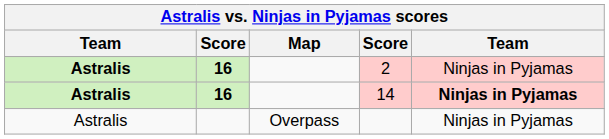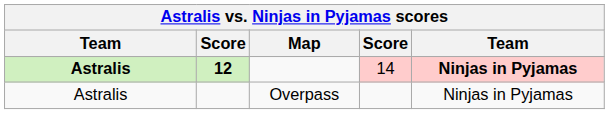- row: Astralis | 16 | 2 | Ninjas in Pyjamas
14 | column 2: 16 -> 12
